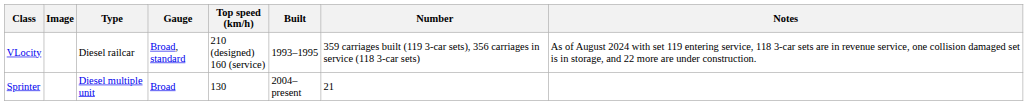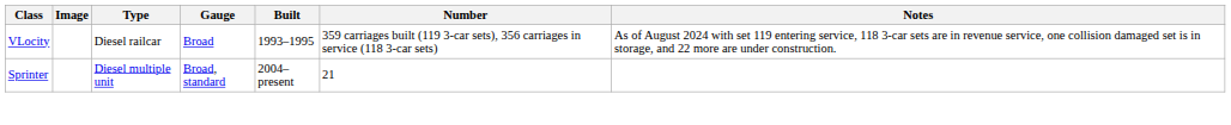- column: Top speed (km/h) | 210 (designed) 160 (service) | 130
VLocity | Gauge: Broad, standard -> Broad
Sprinter | Gauge: Broad -> Broad, standard
